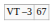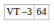VT –3 | column 2: 67 -> 64
